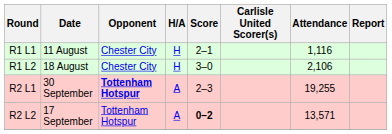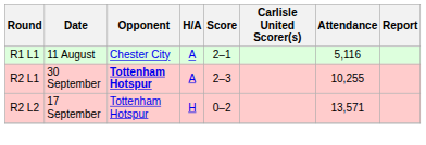R1 L1 | H/A: H -> A
R1 L1 | Attendance: 1,116 -> 5,116
- row: R1 L2 | 18 August | Chester City | H | 3–0 | 2,106
R2 L1 | Attendance: 19,255 -> 10,255
R2 L2 | H/A: A -> H
R2 L2 | Score: bold -> normal
